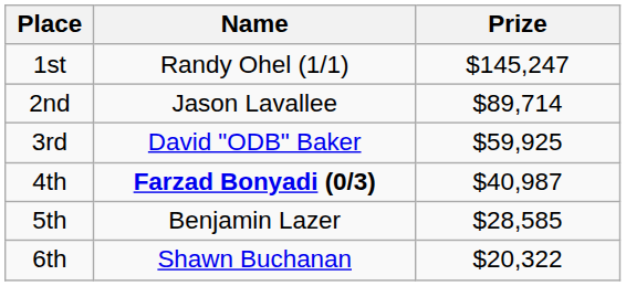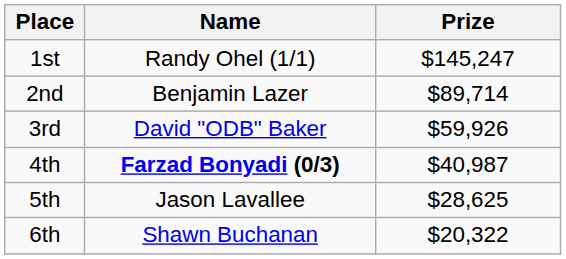2nd | Name: Jason Lavallee -> Benjamin Lazer
3rd | Prize: $59,925 -> $59,926
5th | Name: Benjamin Lazer -> Jason Lavallee
5th | Prize: $28,585 -> $28,625
